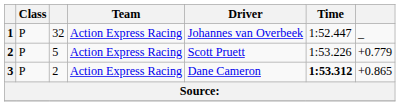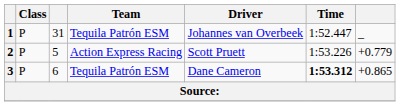1 | column 3: 32 -> 31
1 | Team: Action Express Racing -> Tequila Patrón ESM
3 | column 3: 2 -> 6
3 | Team: Action Express Racing -> Tequila Patrón ESM
